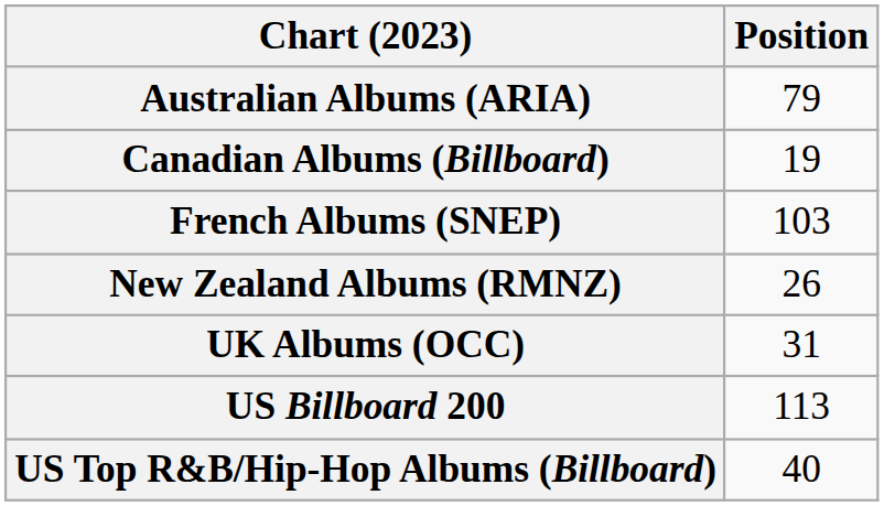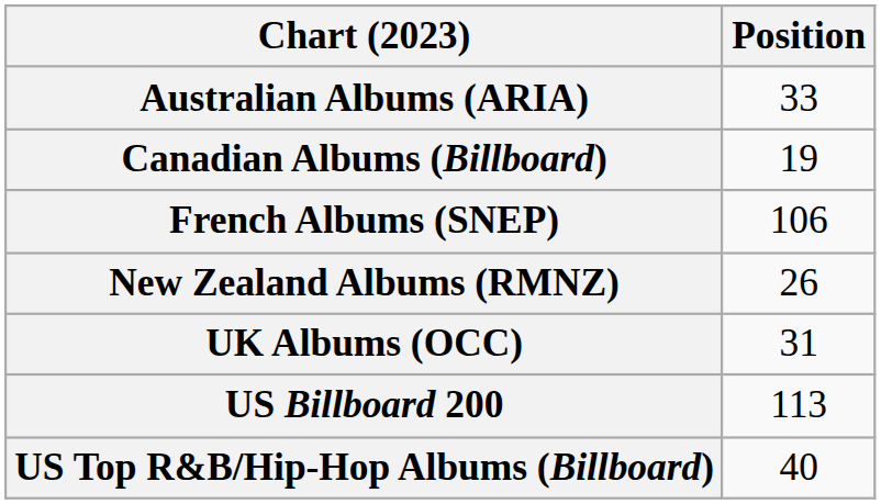Australian Albums (ARIA) | Position: 79 -> 33
French Albums (SNEP) | Position: 103 -> 106
